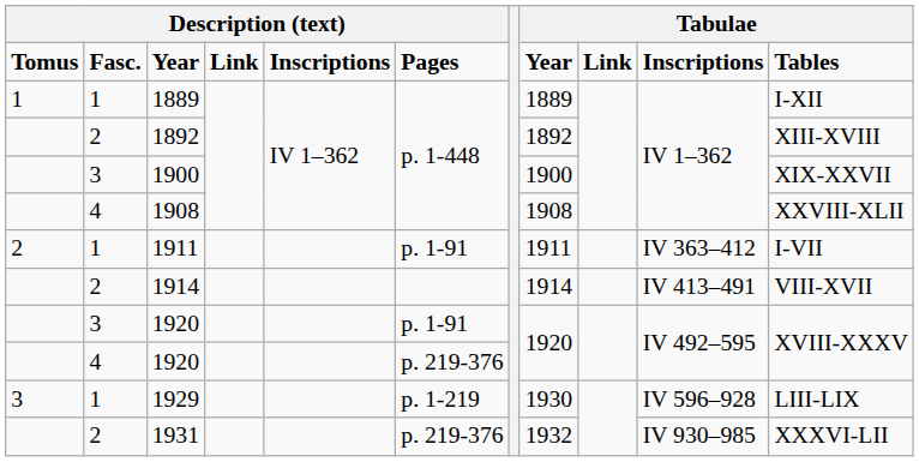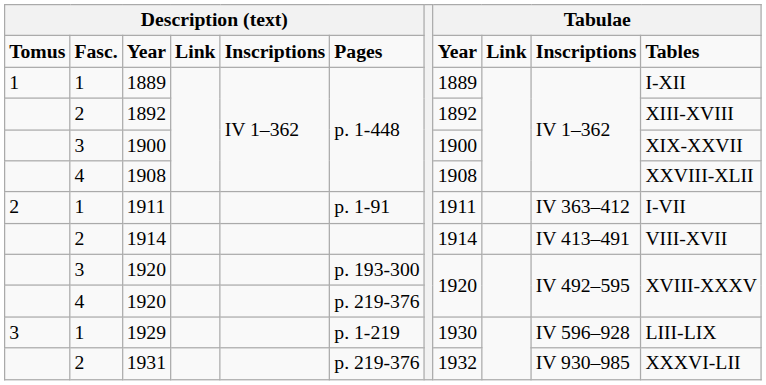3 / 1920 | column 6: p. 1-91 -> p. 193-300
